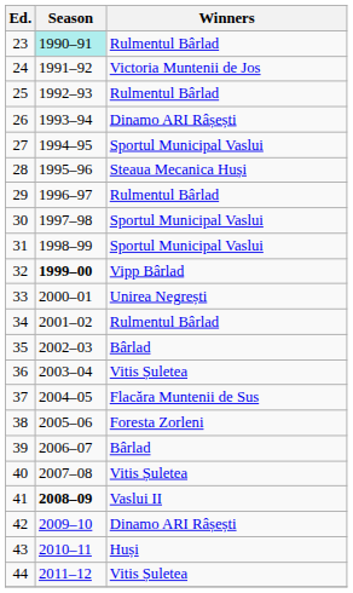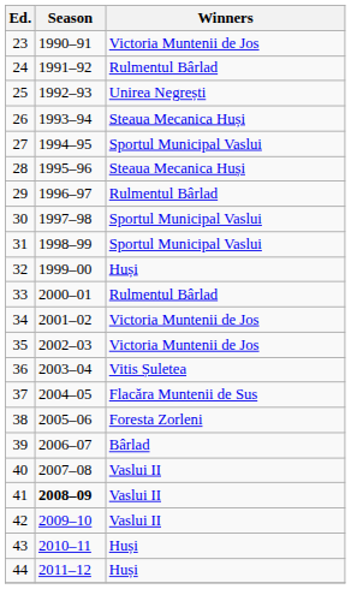23 | Season: paleturquoise background -> no background
23 | Winners: Rulmentul Bârlad -> Victoria Muntenii de Jos
24 | Winners: Victoria Muntenii de Jos -> Rulmentul Bârlad
25 | Winners: Rulmentul Bârlad -> Unirea Negrești
26 | Winners: Dinamo ARI Râșești -> Steaua Mecanica Huși
32 | Season: bold -> normal
32 | Winners: Vipp Bârlad -> Huși
33 | Winners: Unirea Negrești -> Rulmentul Bârlad
34 | Winners: Rulmentul Bârlad -> Victoria Muntenii de Jos
35 | Winners: Bârlad -> Victoria Muntenii de Jos
40 | Winners: Vitis Șuletea -> Vaslui II
42 | Winners: Dinamo ARI Râșești -> Vaslui II
44 | Winners: Vitis Șuletea -> Huși
